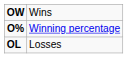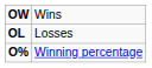rows swapped: OL <-> O%
